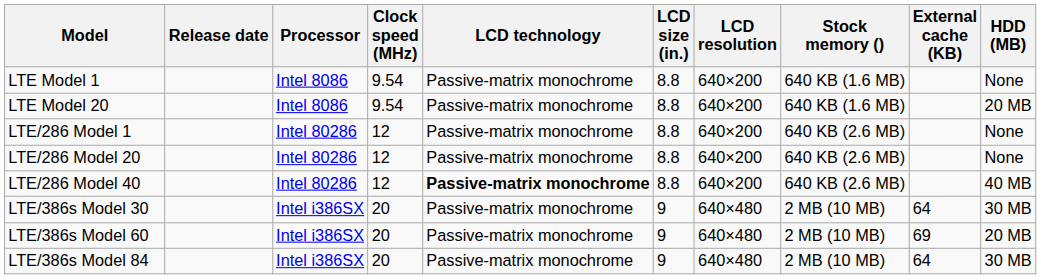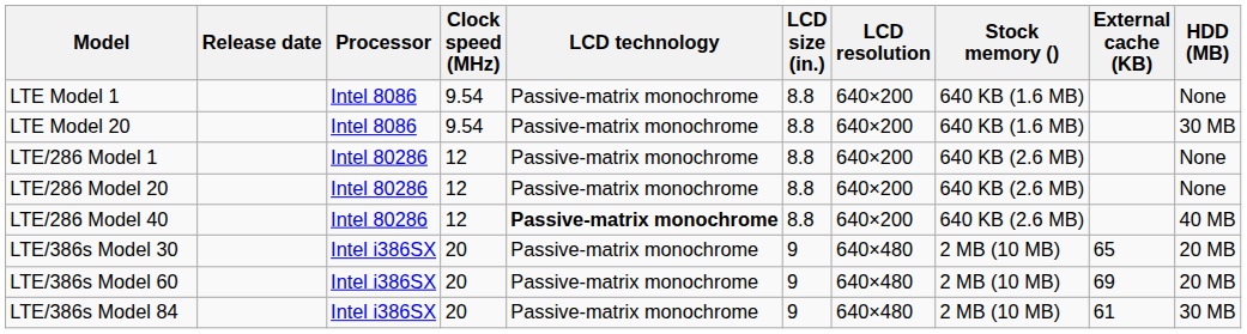LTE Model 20 | HDD (MB): 20 MB -> 30 MB
LTE/386s Model 30 | External cache (KB): 64 -> 65
LTE/386s Model 30 | HDD (MB): 30 MB -> 20 MB
LTE/386s Model 84 | External cache (KB): 64 -> 61
